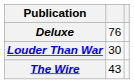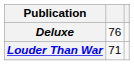Louder Than War | column 2: 30 -> 71
- row: The Wire | 43
